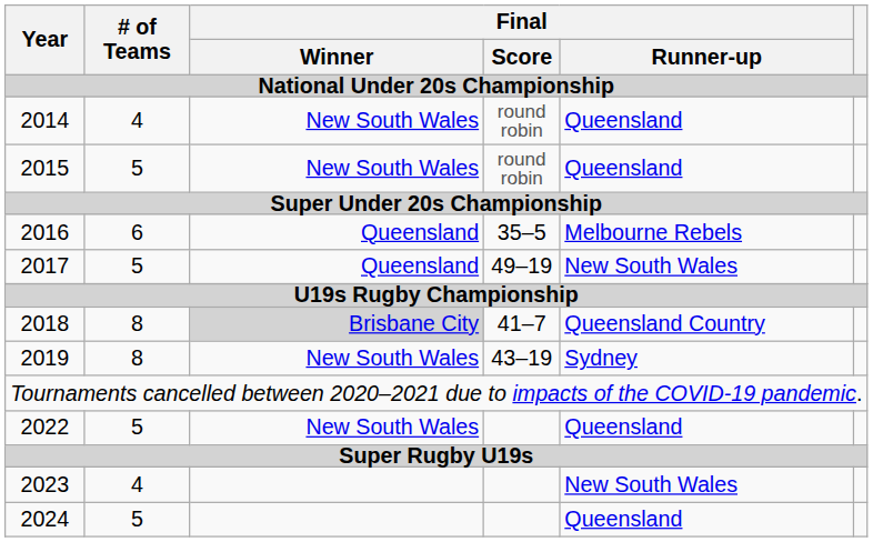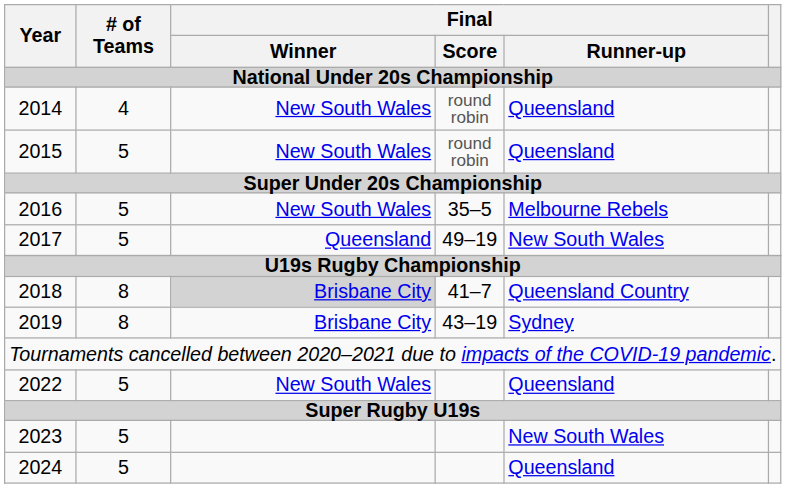2016 | # of Teams: 6 -> 5
2016 | Final / Winner: Queensland -> New South Wales
2019 | Final / Winner: New South Wales -> Brisbane City
2023 | # of Teams: 4 -> 5
